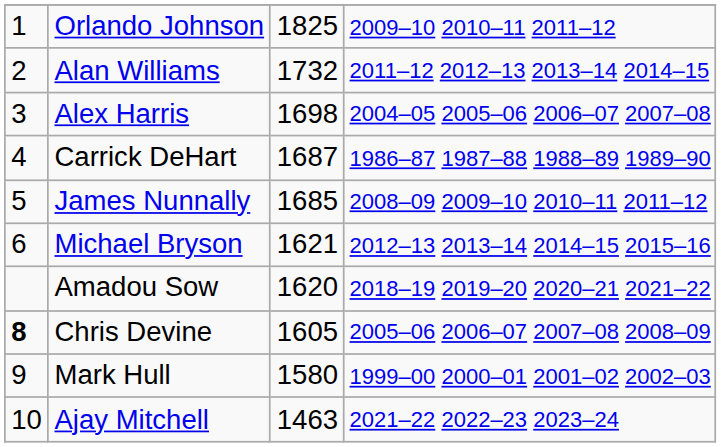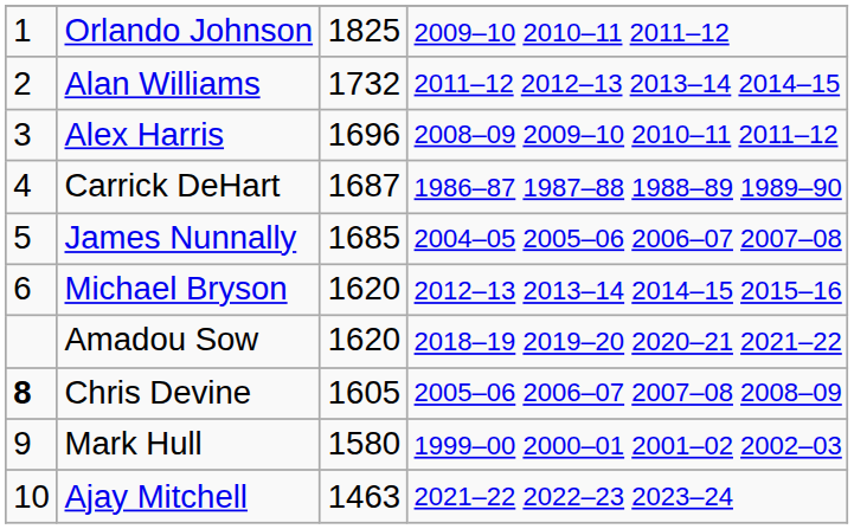Alex Harris | column 3: 1698 -> 1696
Alex Harris | column 4: 2004–05 2005–06 2006–07 2007–08 -> 2008–09 2009–10 2010–11 2011–12
James Nunnally | column 4: 2008–09 2009–10 2010–11 2011–12 -> 2004–05 2005–06 2006–07 2007–08
Michael Bryson | column 3: 1621 -> 1620
